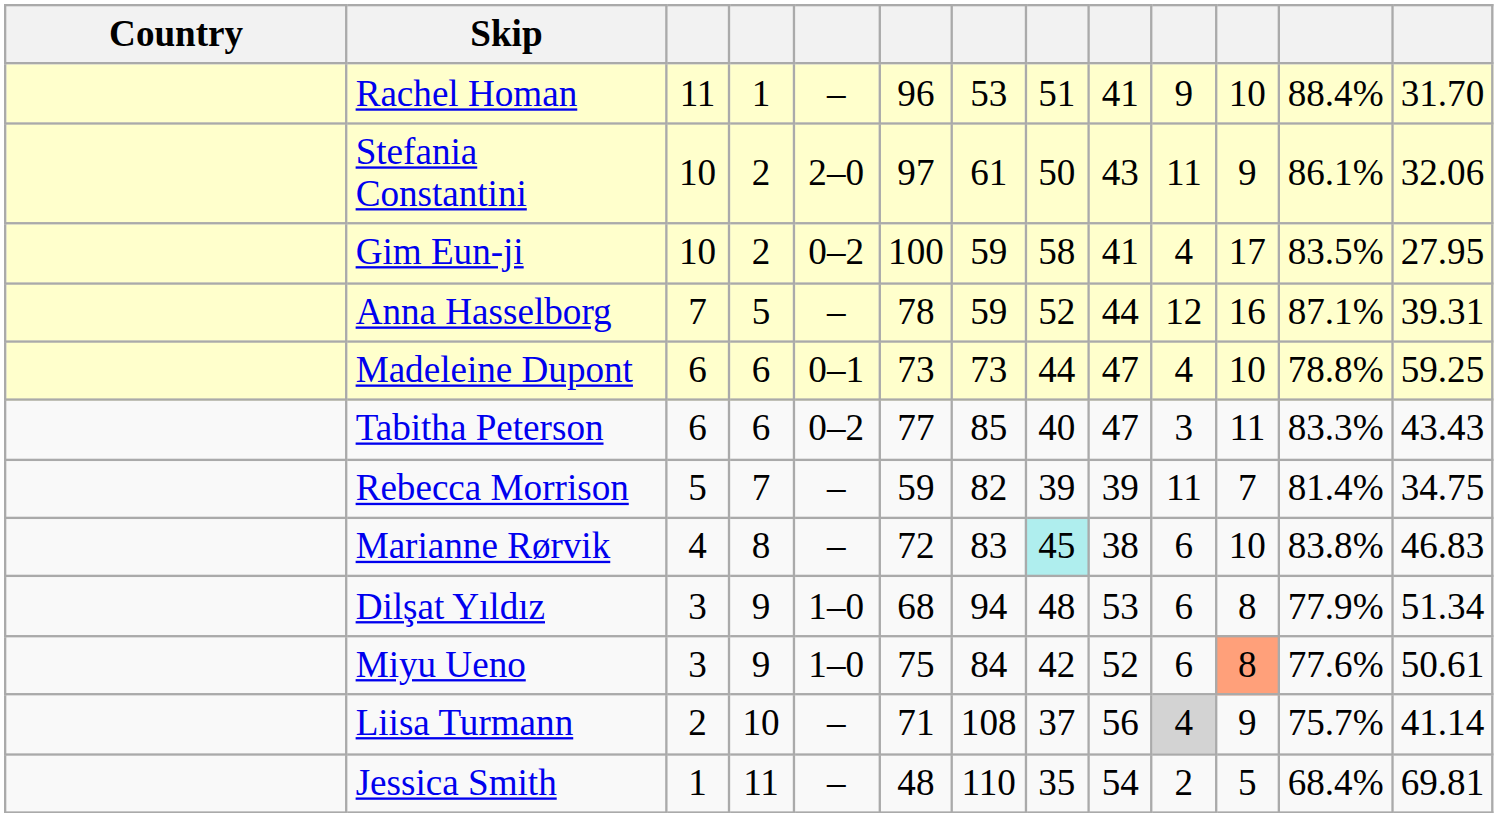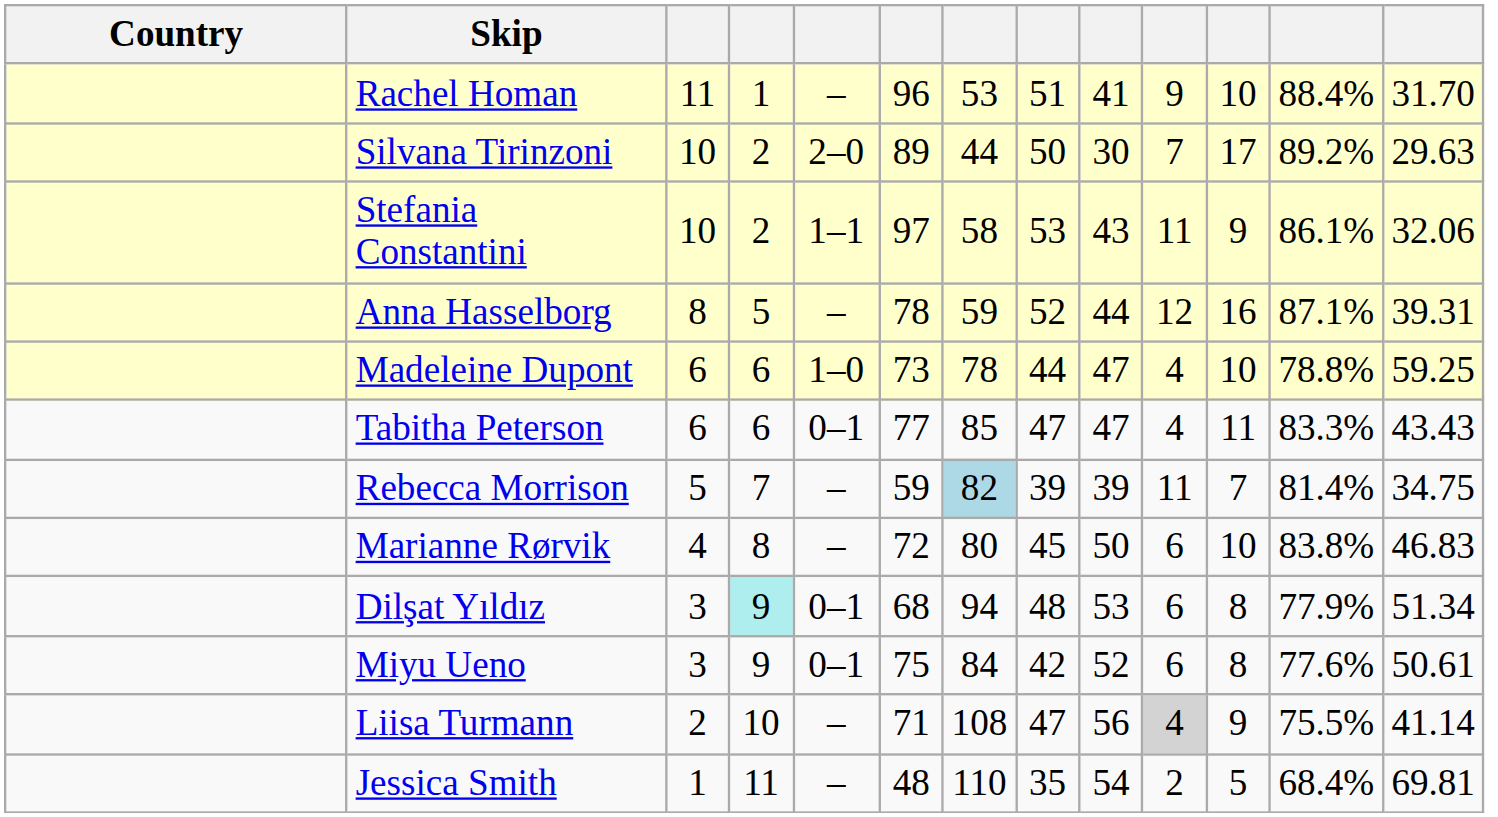+ row: Silvana Tirinzoni | 10 | 2 | 2–0 | 89 | 44 | 50 | 30 | 7 | 17 | 89.2% | 29.63
Stefania Constantini | column 5: 2–0 -> 1–1
Stefania Constantini | column 7: 61 -> 58
Stefania Constantini | column 8: 50 -> 53
- row: Gim Eun-ji | 10 | 2 | 0–2 | 100 | 59 | 58 | 41 | 4 | 17 | 83.5% | 27.95
Anna Hasselborg | column 3: 7 -> 8
Madeleine Dupont | column 5: 0–1 -> 1–0
Madeleine Dupont | column 7: 73 -> 78
Tabitha Peterson | column 5: 0–2 -> 0–1
Tabitha Peterson | column 8: 40 -> 47
Tabitha Peterson | column 10: 3 -> 4
Rebecca Morrison | column 7: no background -> lightblue background
Marianne Rørvik | column 7: 83 -> 80
Marianne Rørvik | column 8: paleturquoise background -> no background
Marianne Rørvik | column 9: 38 -> 50
Dilşat Yıldız | column 4: no background -> paleturquoise background
Dilşat Yıldız | column 5: 1–0 -> 0–1
Miyu Ueno | column 5: 1–0 -> 0–1
Miyu Ueno | column 11: lightsalmon background -> no background
Liisa Turmann | column 8: 37 -> 47
Liisa Turmann | column 12: 75.7% -> 75.5%
